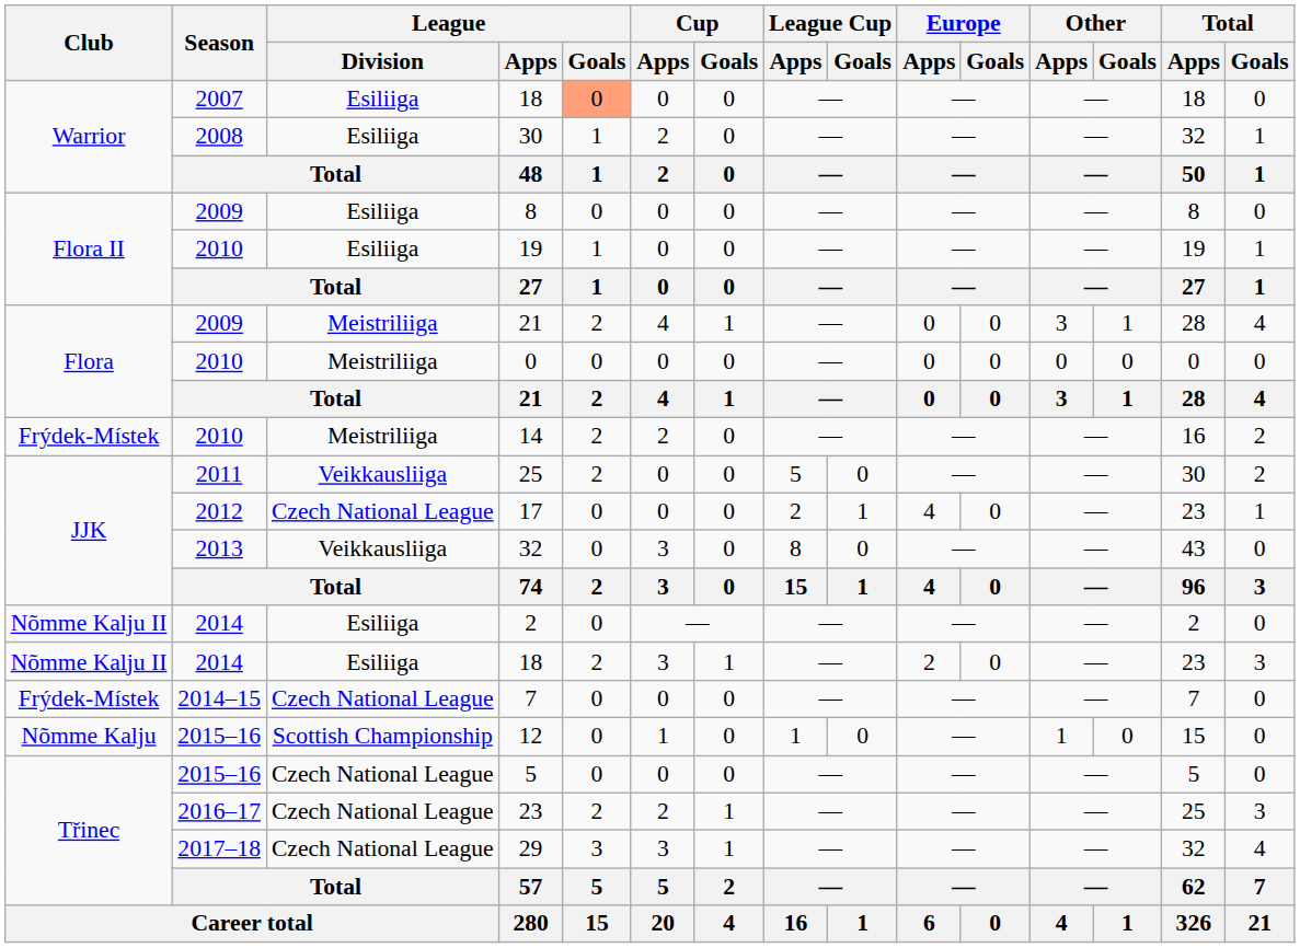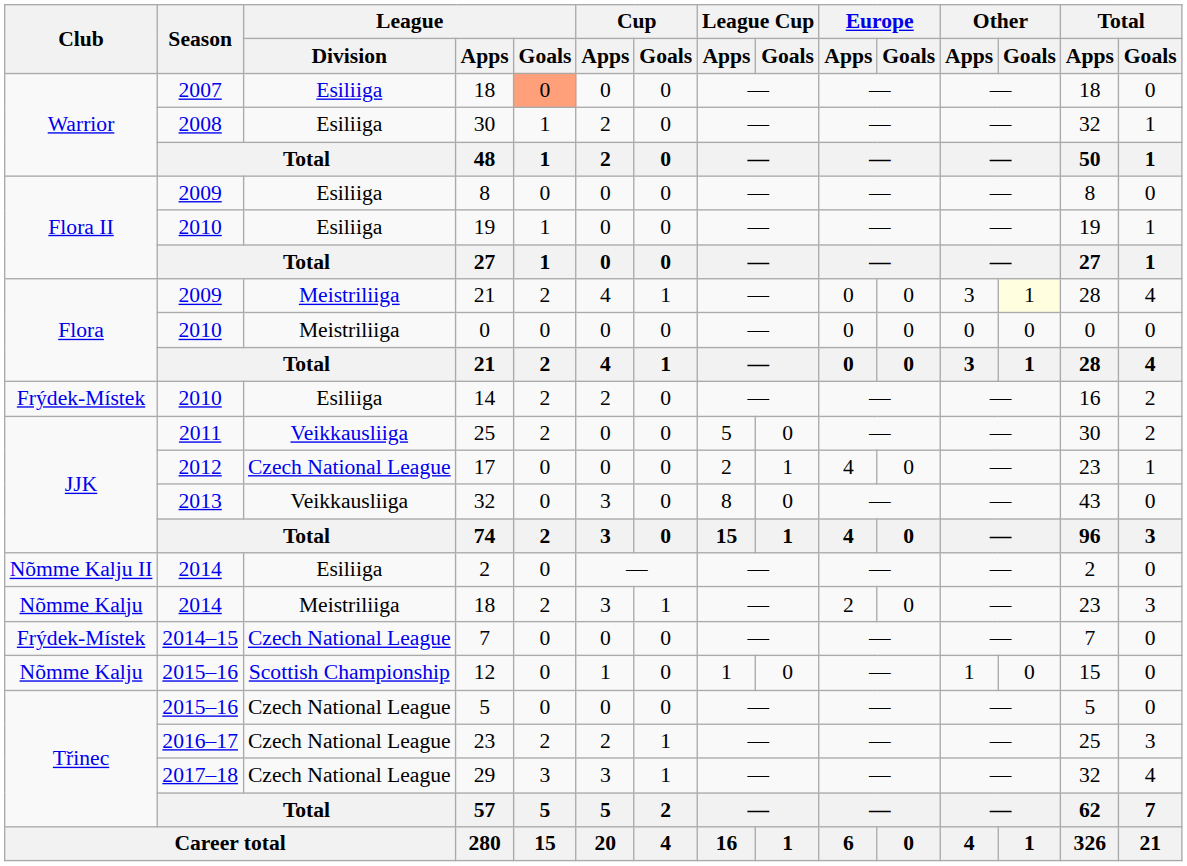2009 / 21 | Other / Goals: no background -> lightyellow background
14 | League / Division: Meistriliiga -> Esiliiga
2014 / 18 | Club: Nõmme Kalju II -> Nõmme Kalju
2014 / 18 | League / Division: Esiliiga -> Meistriliiga
